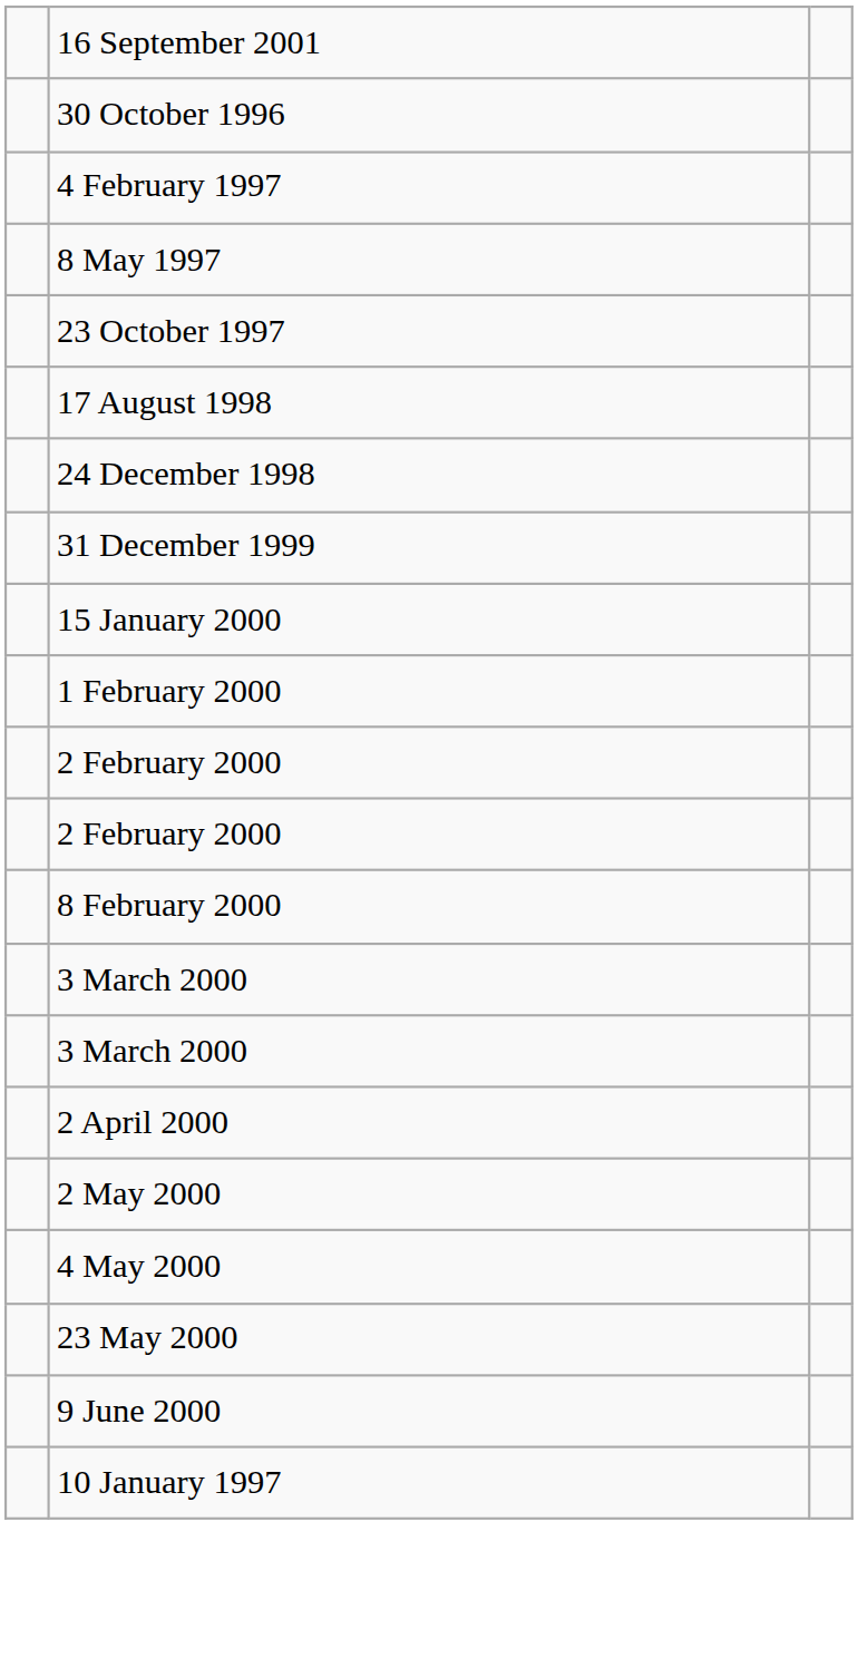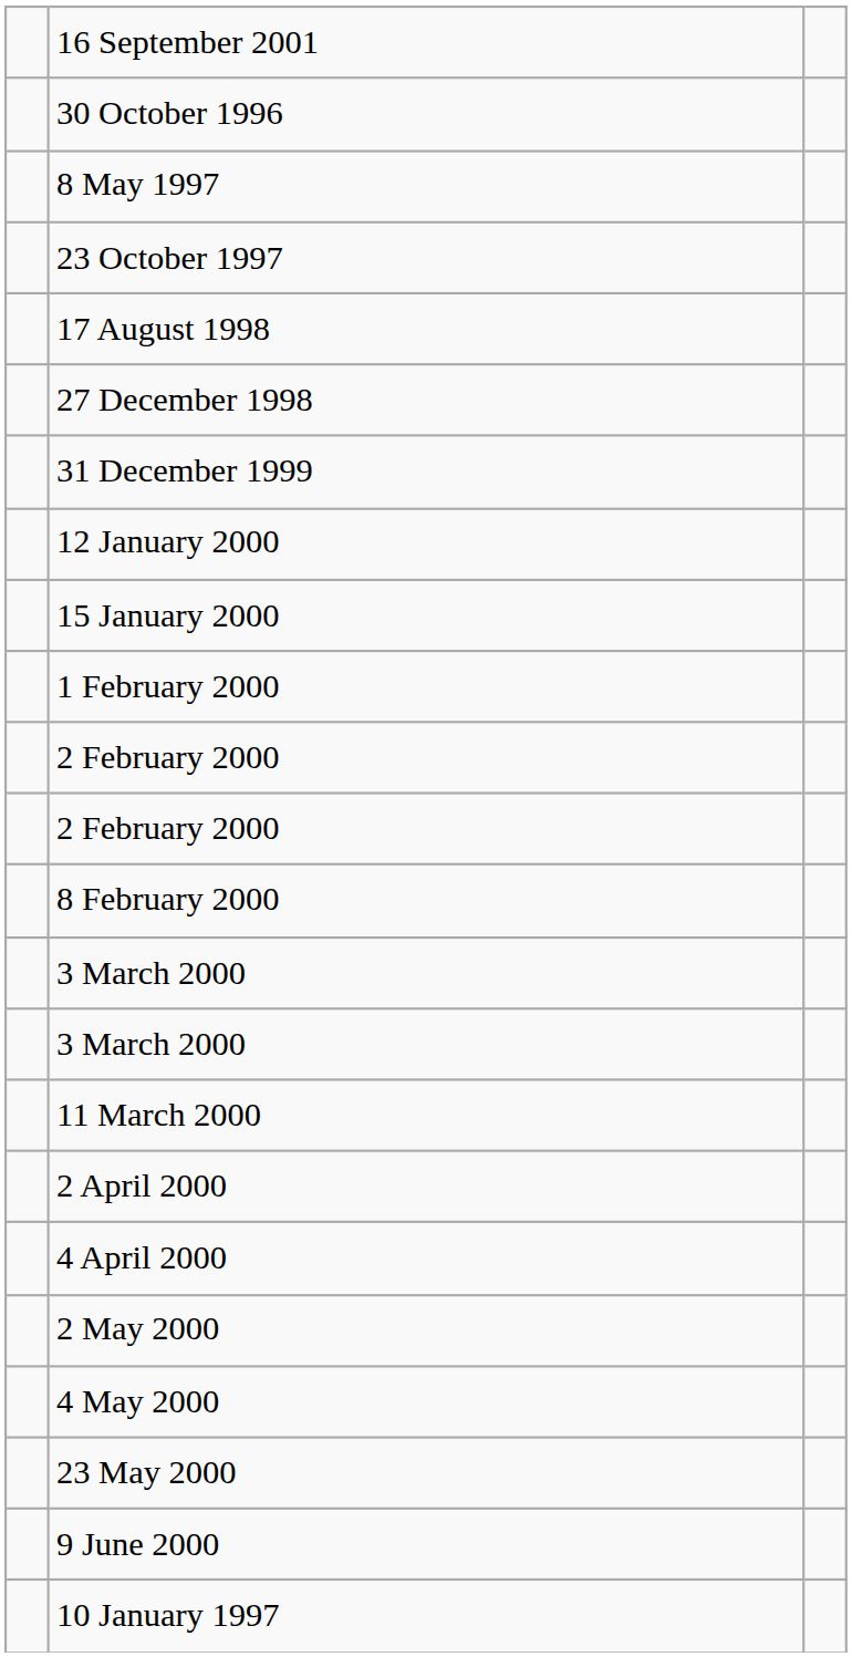- row: 4 February 1997
- row: 24 December 1998
+ row: 27 December 1998
+ row: 12 January 2000
+ row: 11 March 2000
+ row: 4 April 2000
